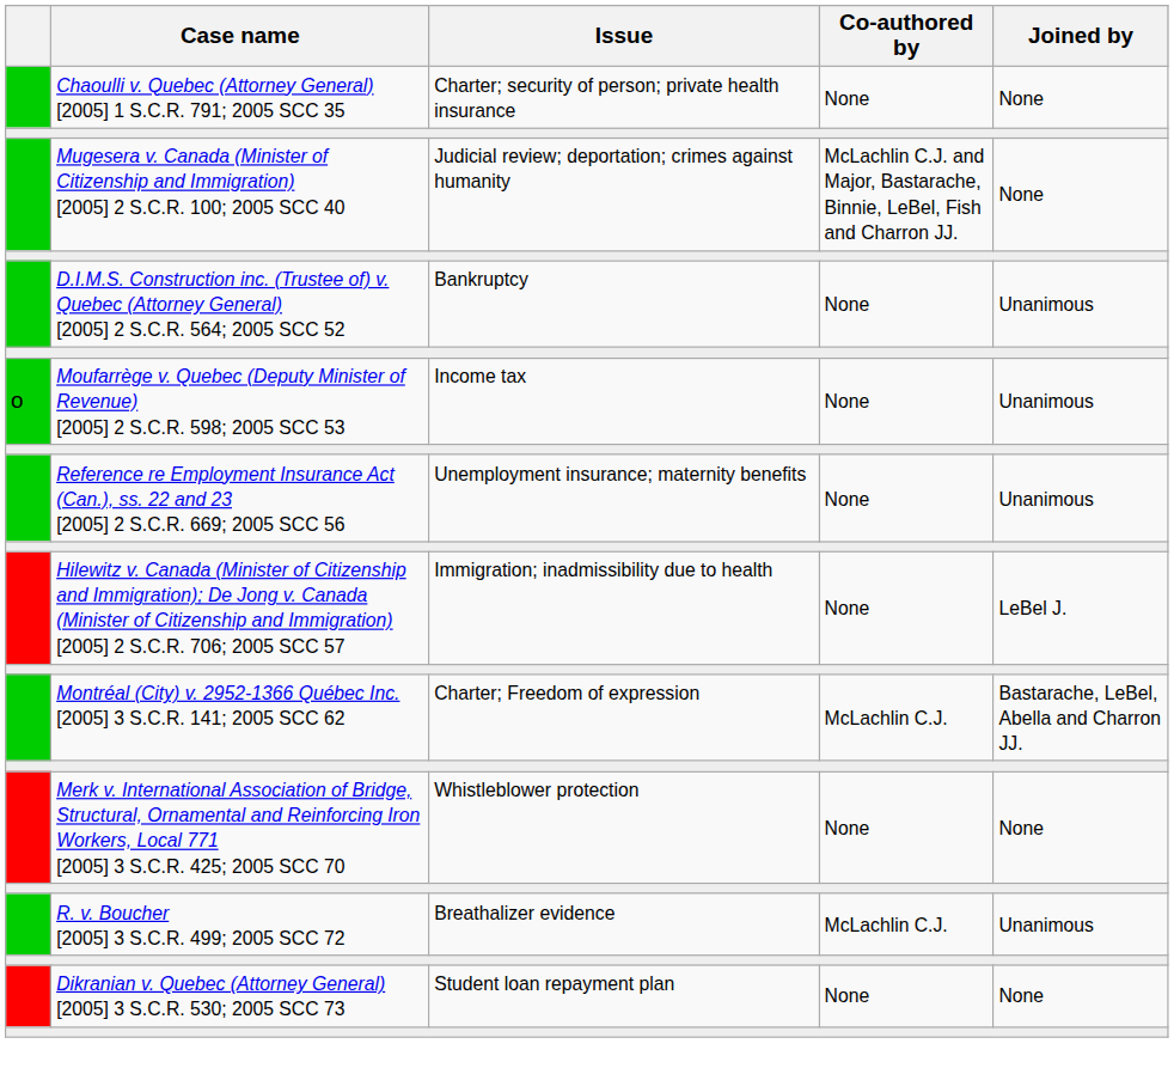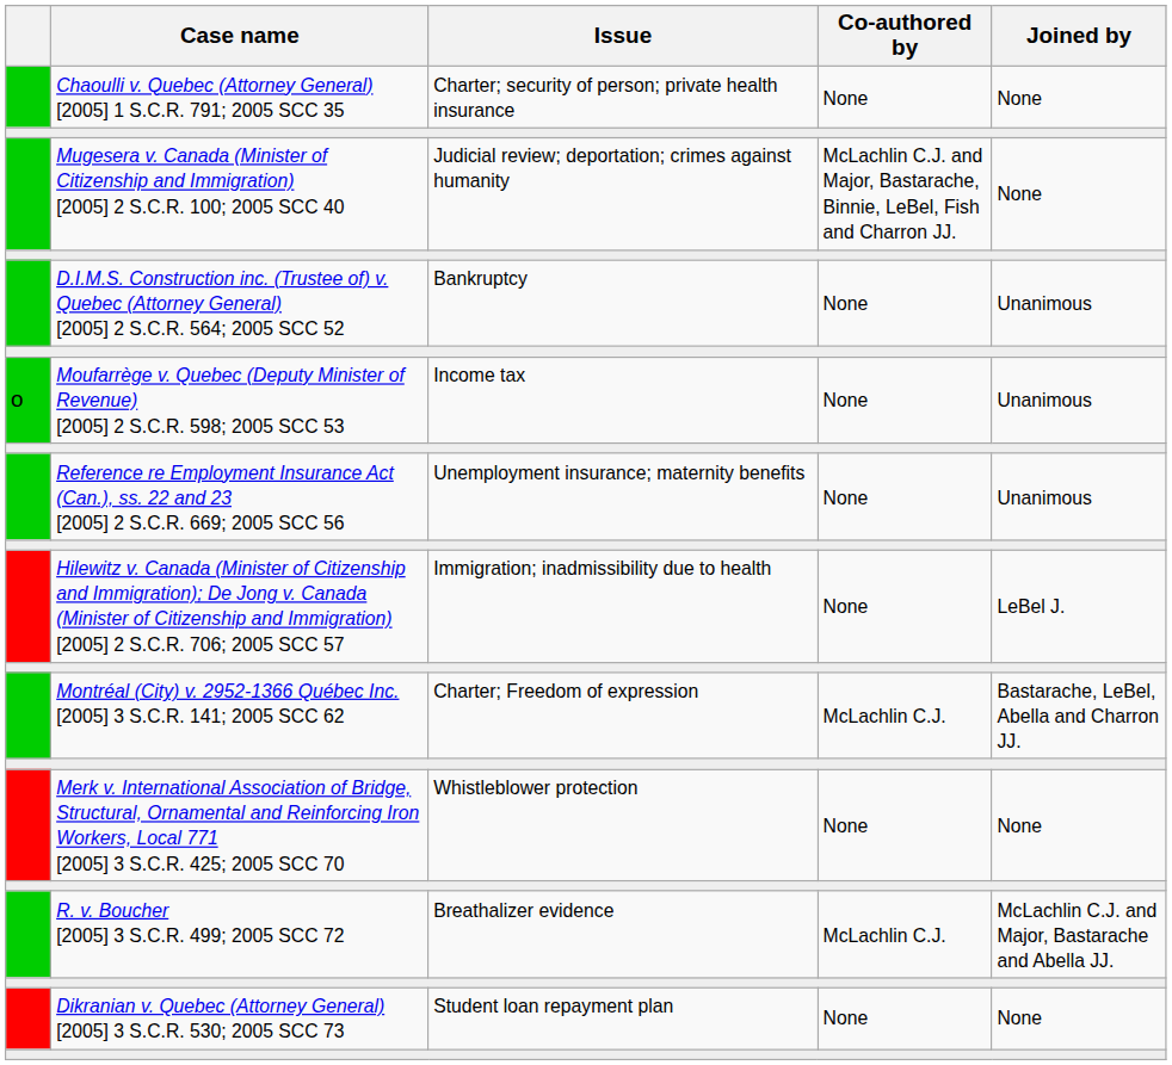R. v. Boucher [2005] 3 S.C.R. 499; 2005 SCC 72 | Joined by: Unanimous -> McLachlin C.J. and Major, Bastarache and Abella JJ.
